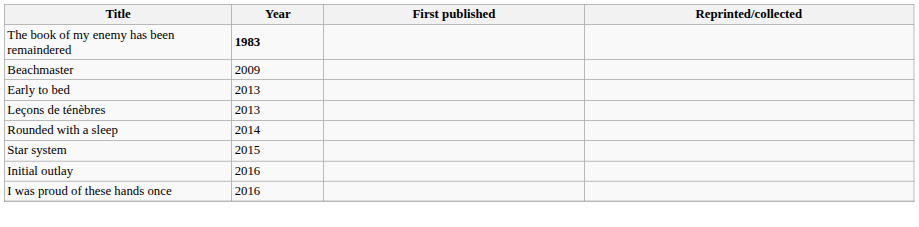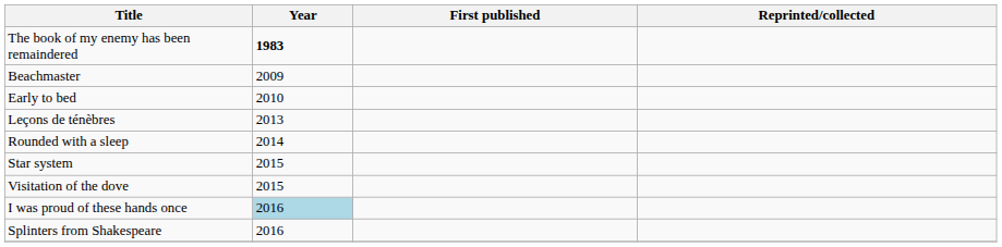Early to bed | Year: 2013 -> 2010
+ row: Visitation of the dove | 2015
- row: Initial outlay | 2016
I was proud of these hands once | Year: no background -> lightblue background
+ row: Splinters from Shakespeare | 2016
